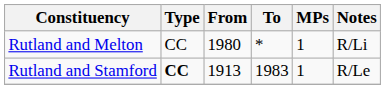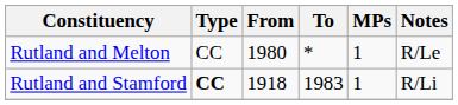Rutland and Melton | Notes: R/Li -> R/Le
Rutland and Stamford | From: 1913 -> 1918
Rutland and Stamford | Notes: R/Le -> R/Li
